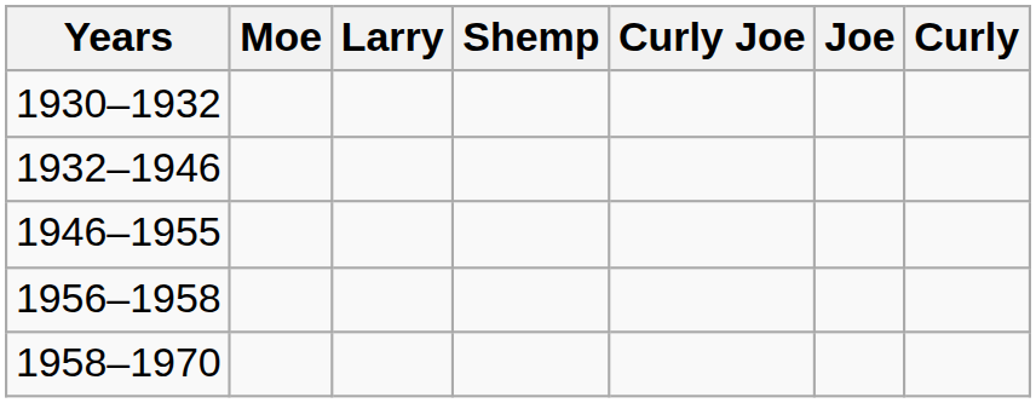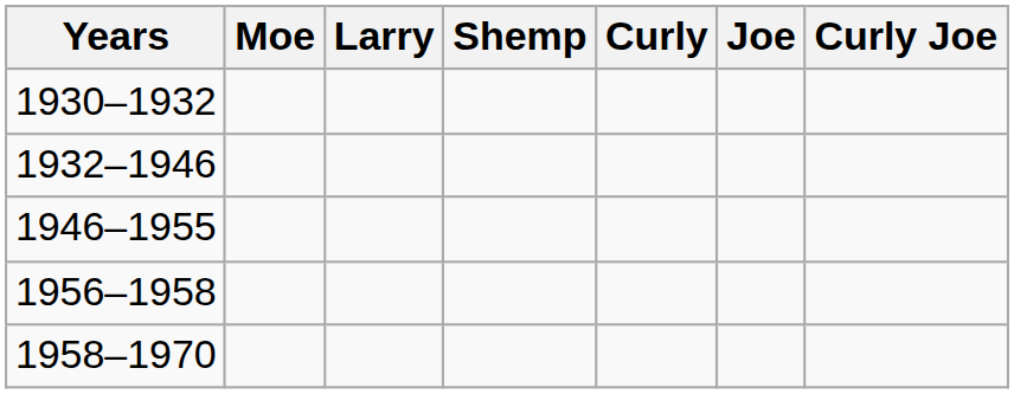columns swapped: Curly <-> Curly Joe
